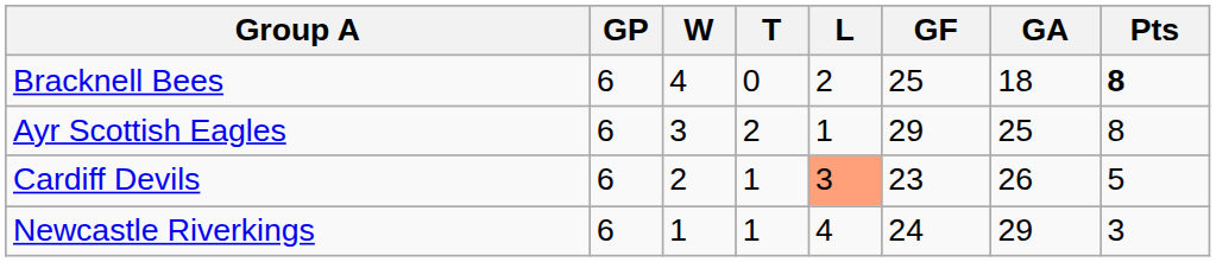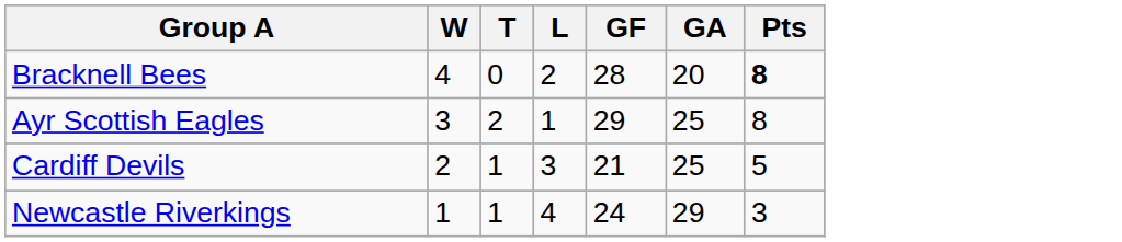- column: GP | 6 | 6 | 6 | 6
Bracknell Bees | GF: 25 -> 28
Bracknell Bees | GA: 18 -> 20
Cardiff Devils | L: lightsalmon background -> no background
Cardiff Devils | GF: 23 -> 21
Cardiff Devils | GA: 26 -> 25
